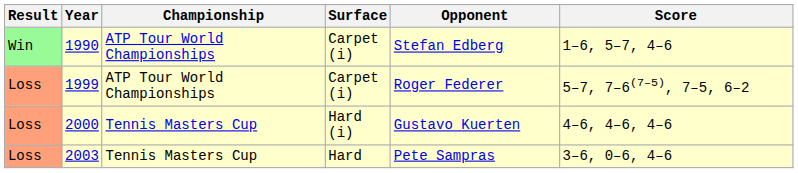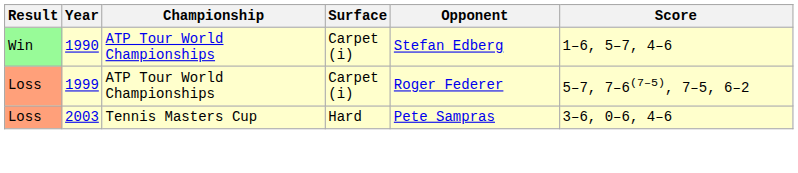- row: Loss | 2000 | Tennis Masters Cup | Hard (i) | Gustavo Kuerten | 4–6, 4–6, 4–6
